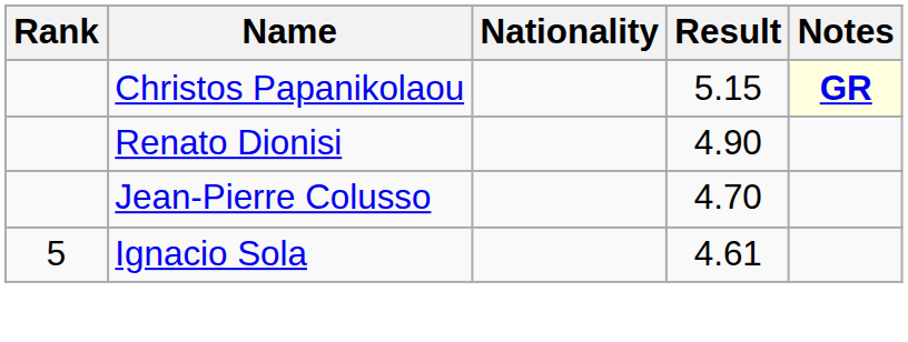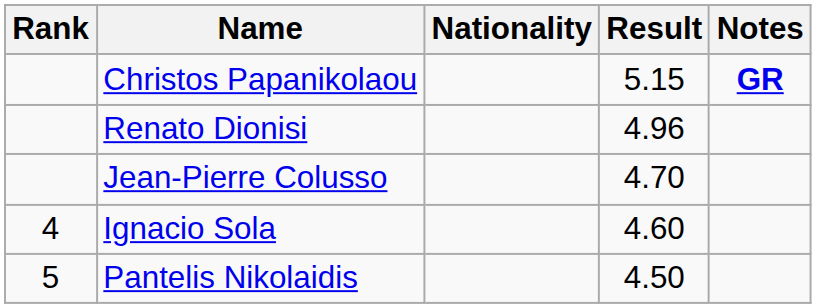Christos Papanikolaou | Notes: lightyellow background -> no background
Renato Dionisi | Result: 4.90 -> 4.96
Ignacio Sola | Rank: 5 -> 4
Ignacio Sola | Result: 4.61 -> 4.60
+ row: 5 | Pantelis Nikolaidis | 4.50
